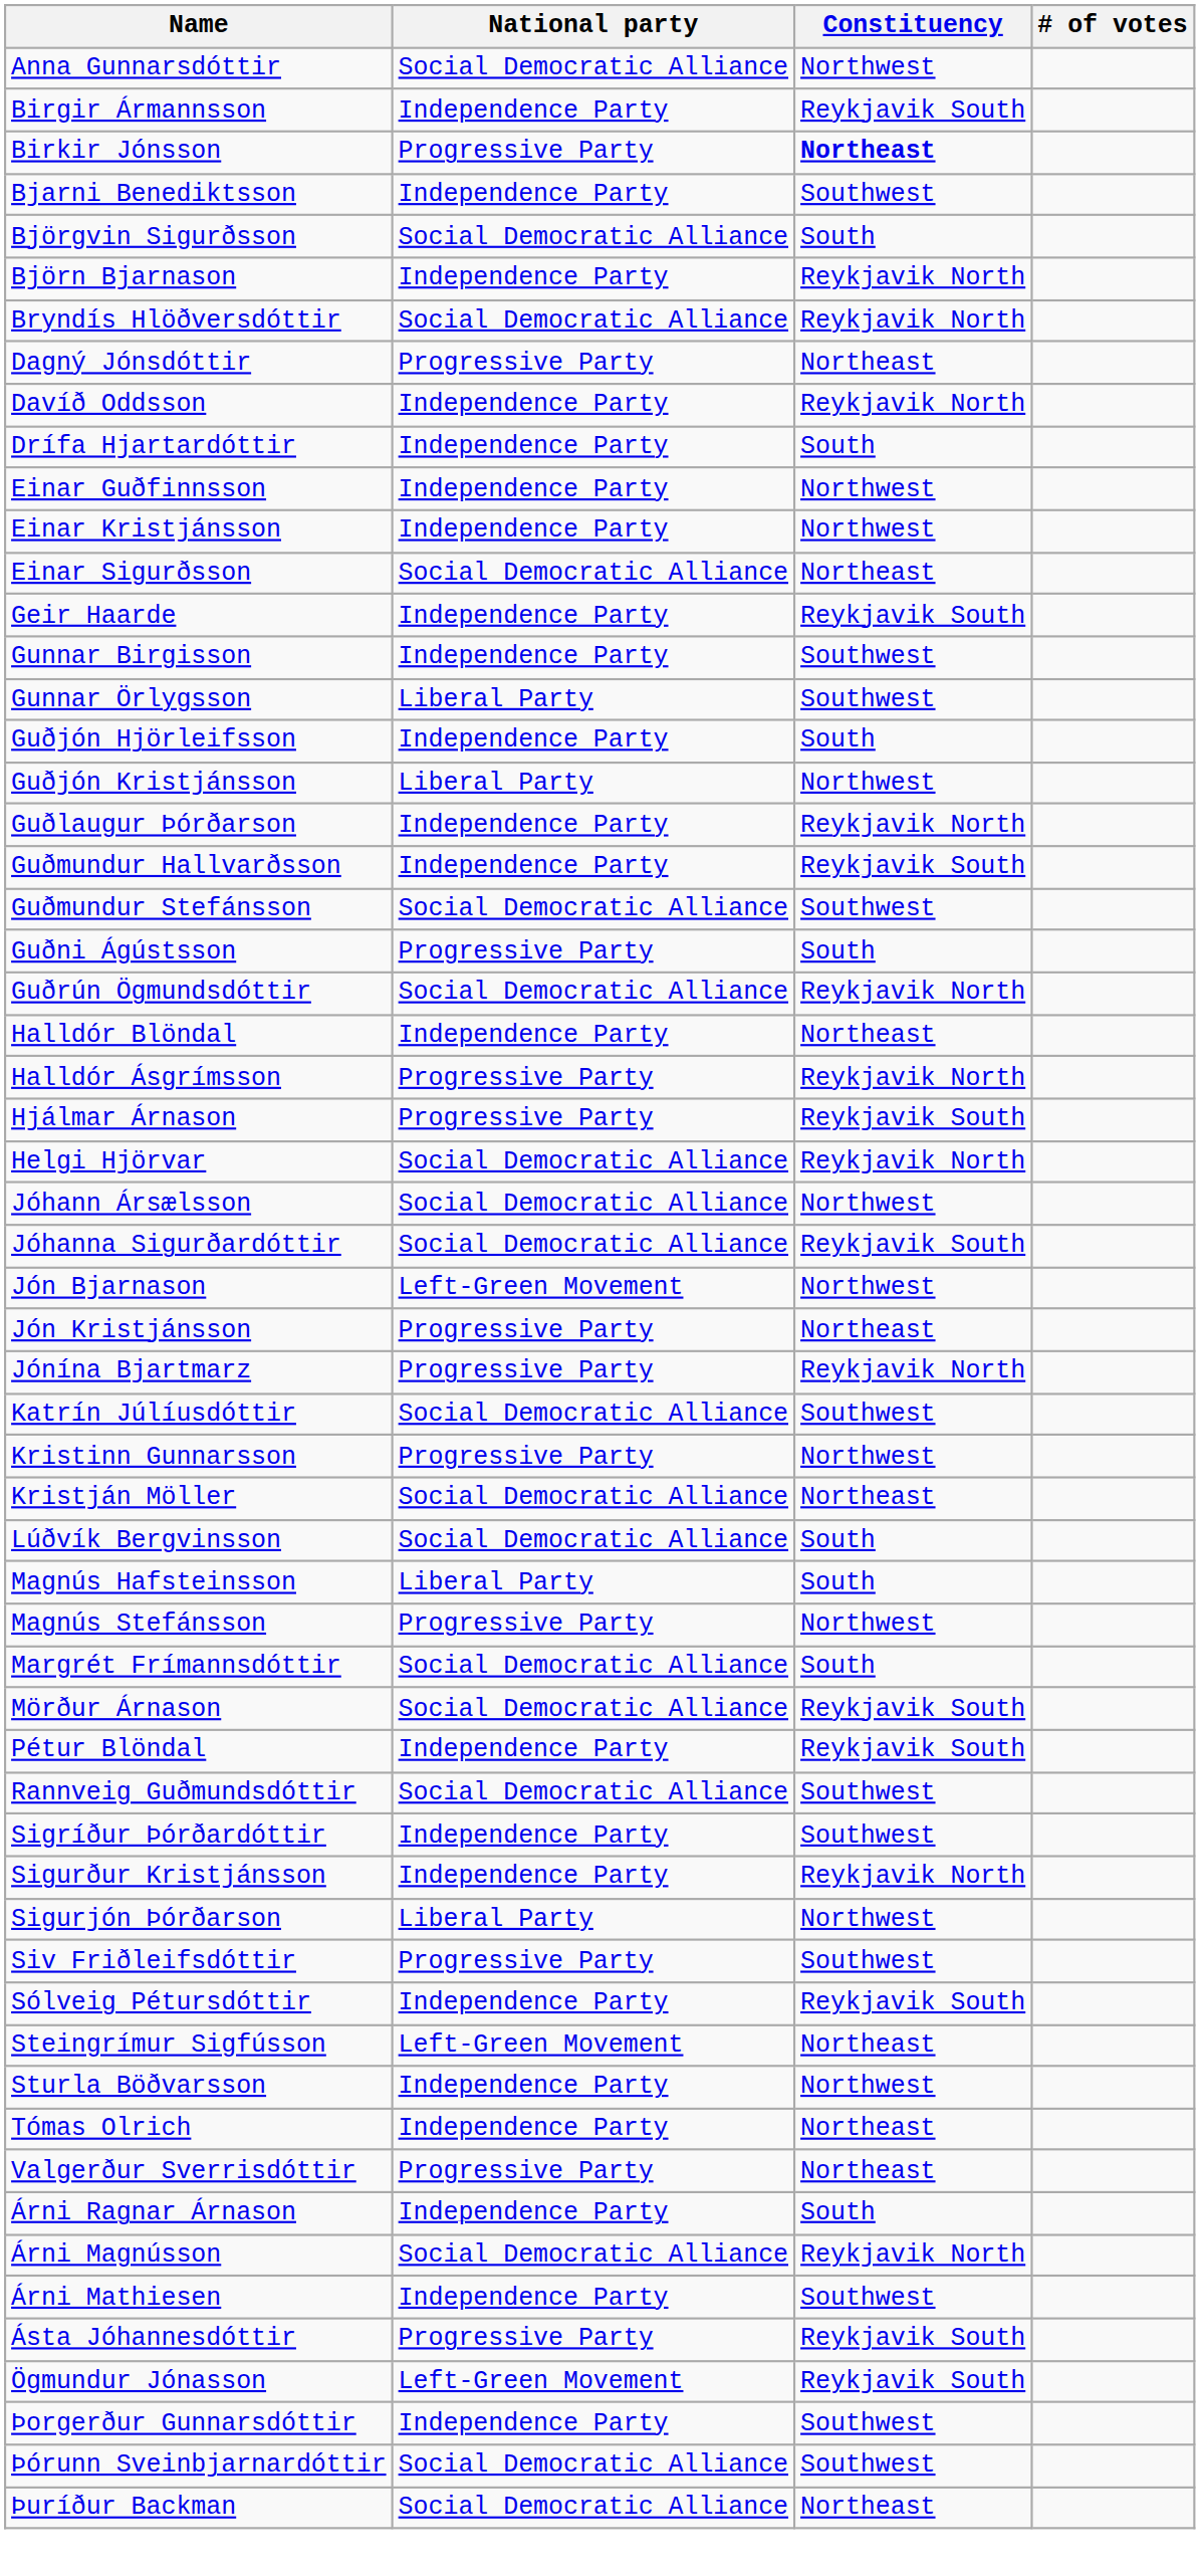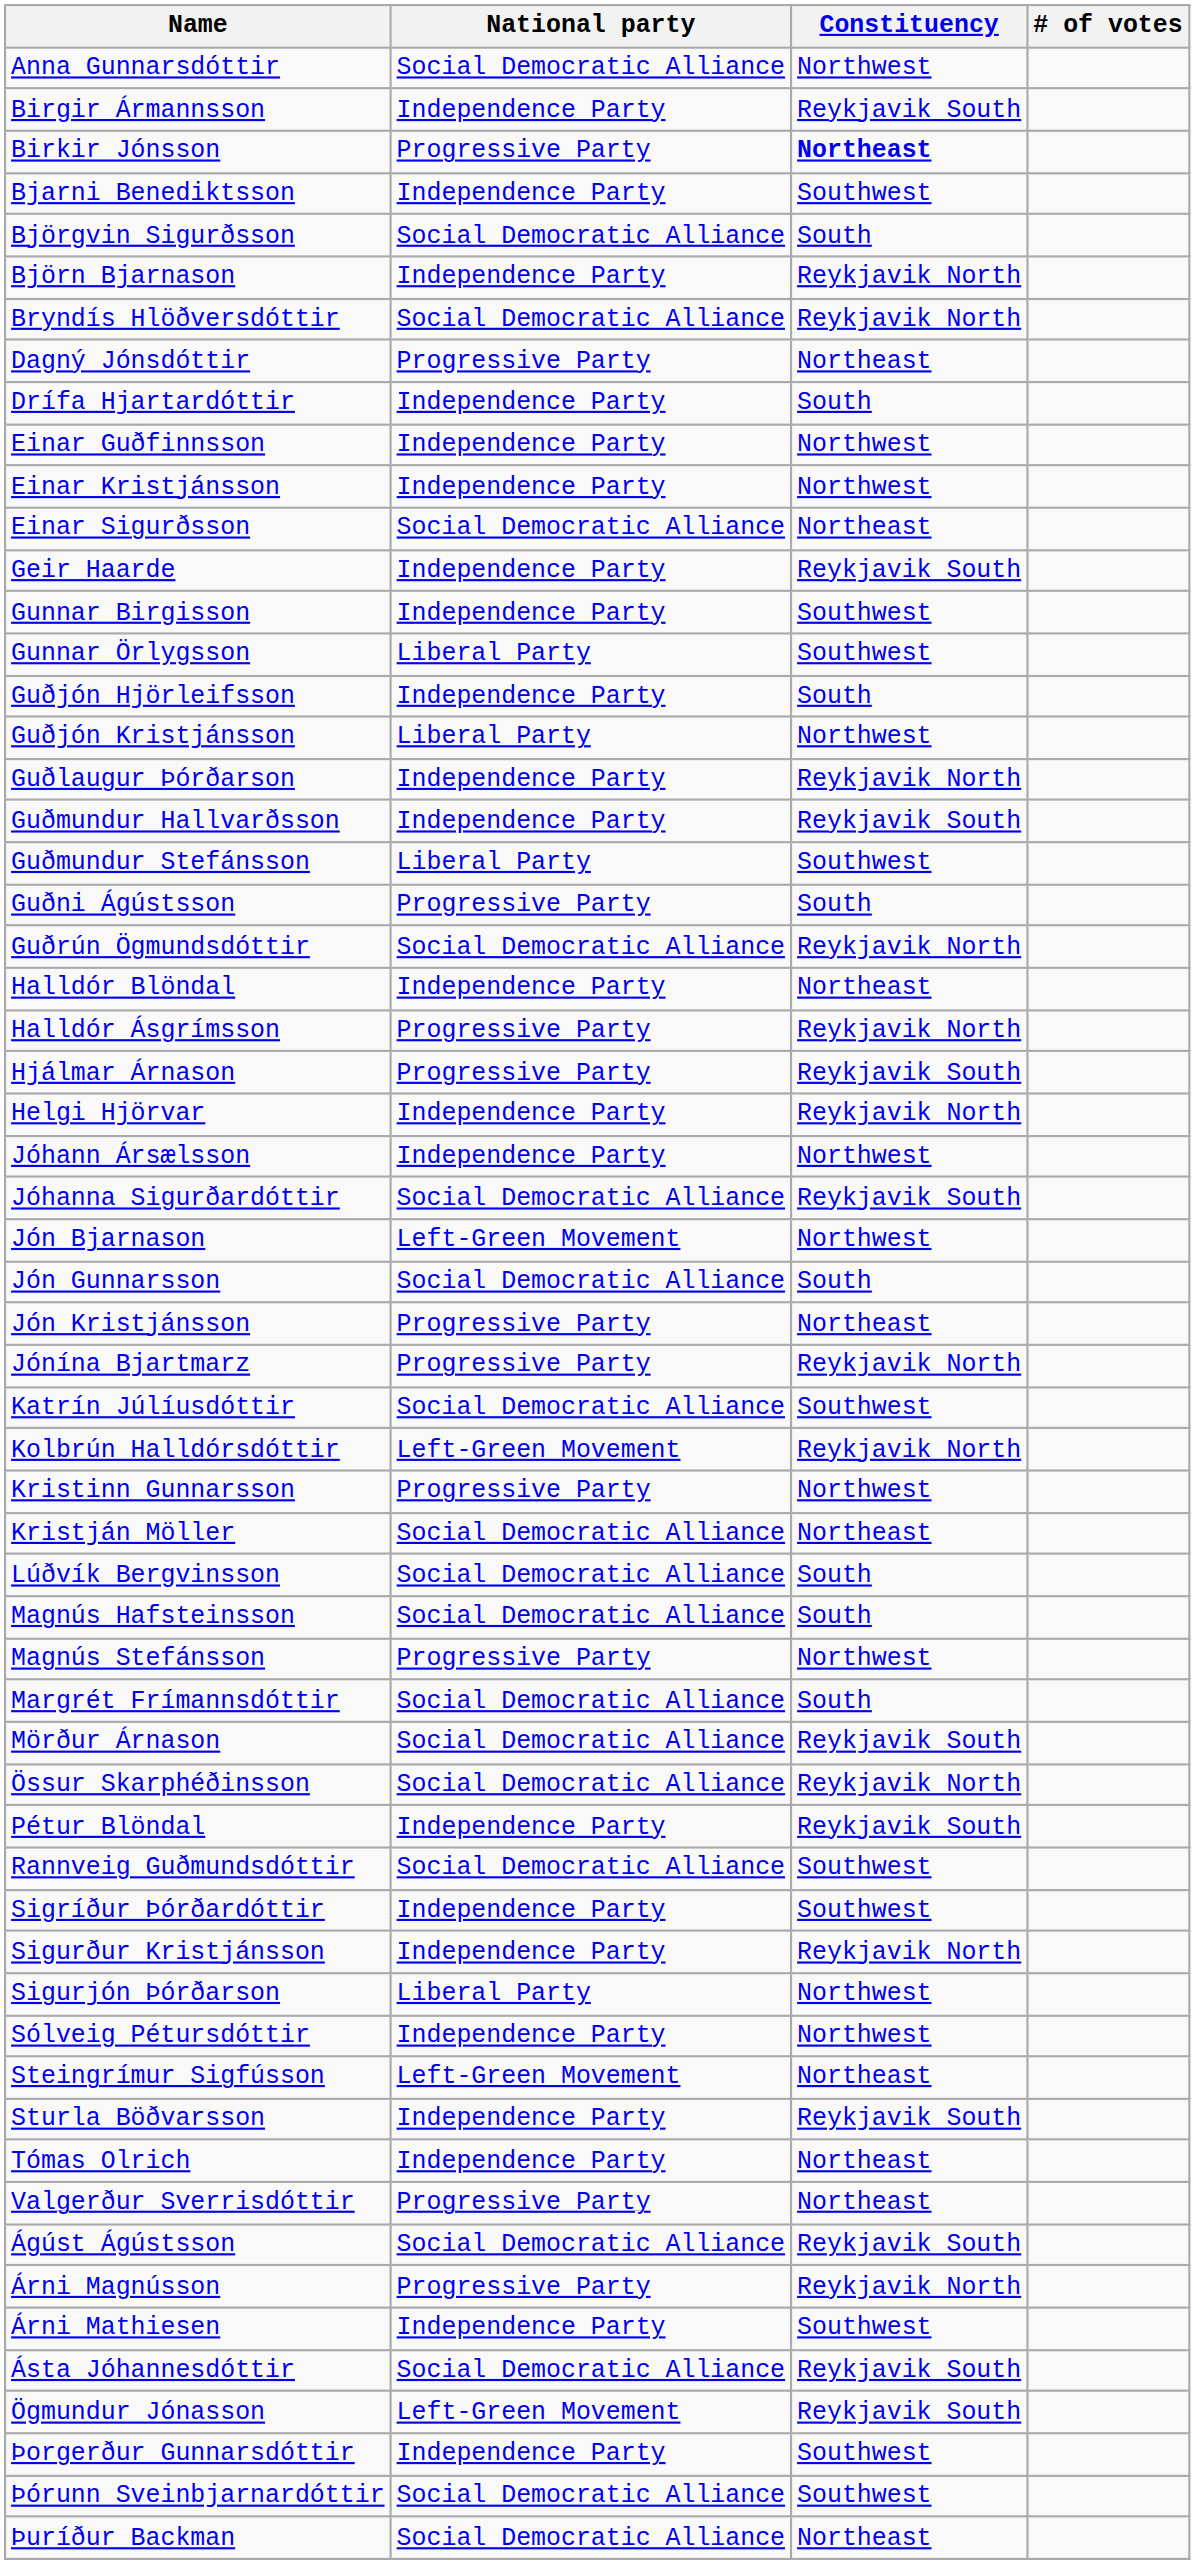- row: Davíð Oddsson | Independence Party | Reykjavik North
Guðmundur Stefánsson | National party: Social Democratic Alliance -> Liberal Party
Helgi Hjörvar | National party: Social Democratic Alliance -> Independence Party
Jóhann Ársælsson | National party: Social Democratic Alliance -> Independence Party
+ row: Jón Gunnarsson | Social Democratic Alliance | South
+ row: Kolbrún Halldórsdóttir | Left-Green Movement | Reykjavik North
Magnús Hafsteinsson | National party: Liberal Party -> Social Democratic Alliance
+ row: Össur Skarphéðinsson | Social Democratic Alliance | Reykjavik North
- row: Siv Friðleifsdóttir | Progressive Party | Southwest
Sólveig Pétursdóttir | Constituency: Reykjavik South -> Northwest
Sturla Böðvarsson | Constituency: Northwest -> Reykjavik South
+ row: Ágúst Ágústsson | Social Democratic Alliance | Reykjavik South
- row: Árni Ragnar Árnason | Independence Party | South
Árni Magnússon | National party: Social Democratic Alliance -> Progressive Party
Ásta Jóhannesdóttir | National party: Progressive Party -> Social Democratic Alliance
